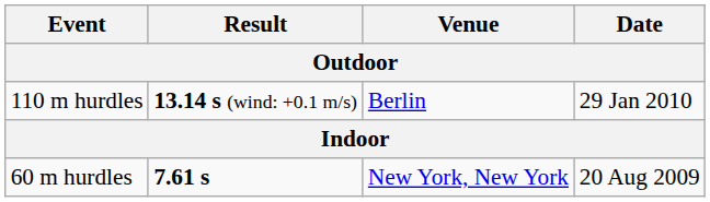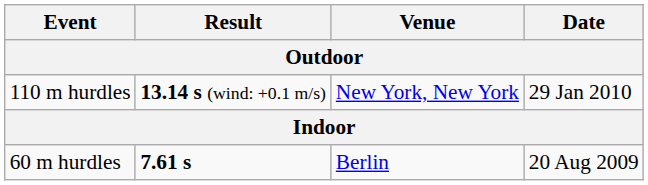110 m hurdles | Venue: Berlin -> New York, New York
60 m hurdles | Venue: New York, New York -> Berlin
